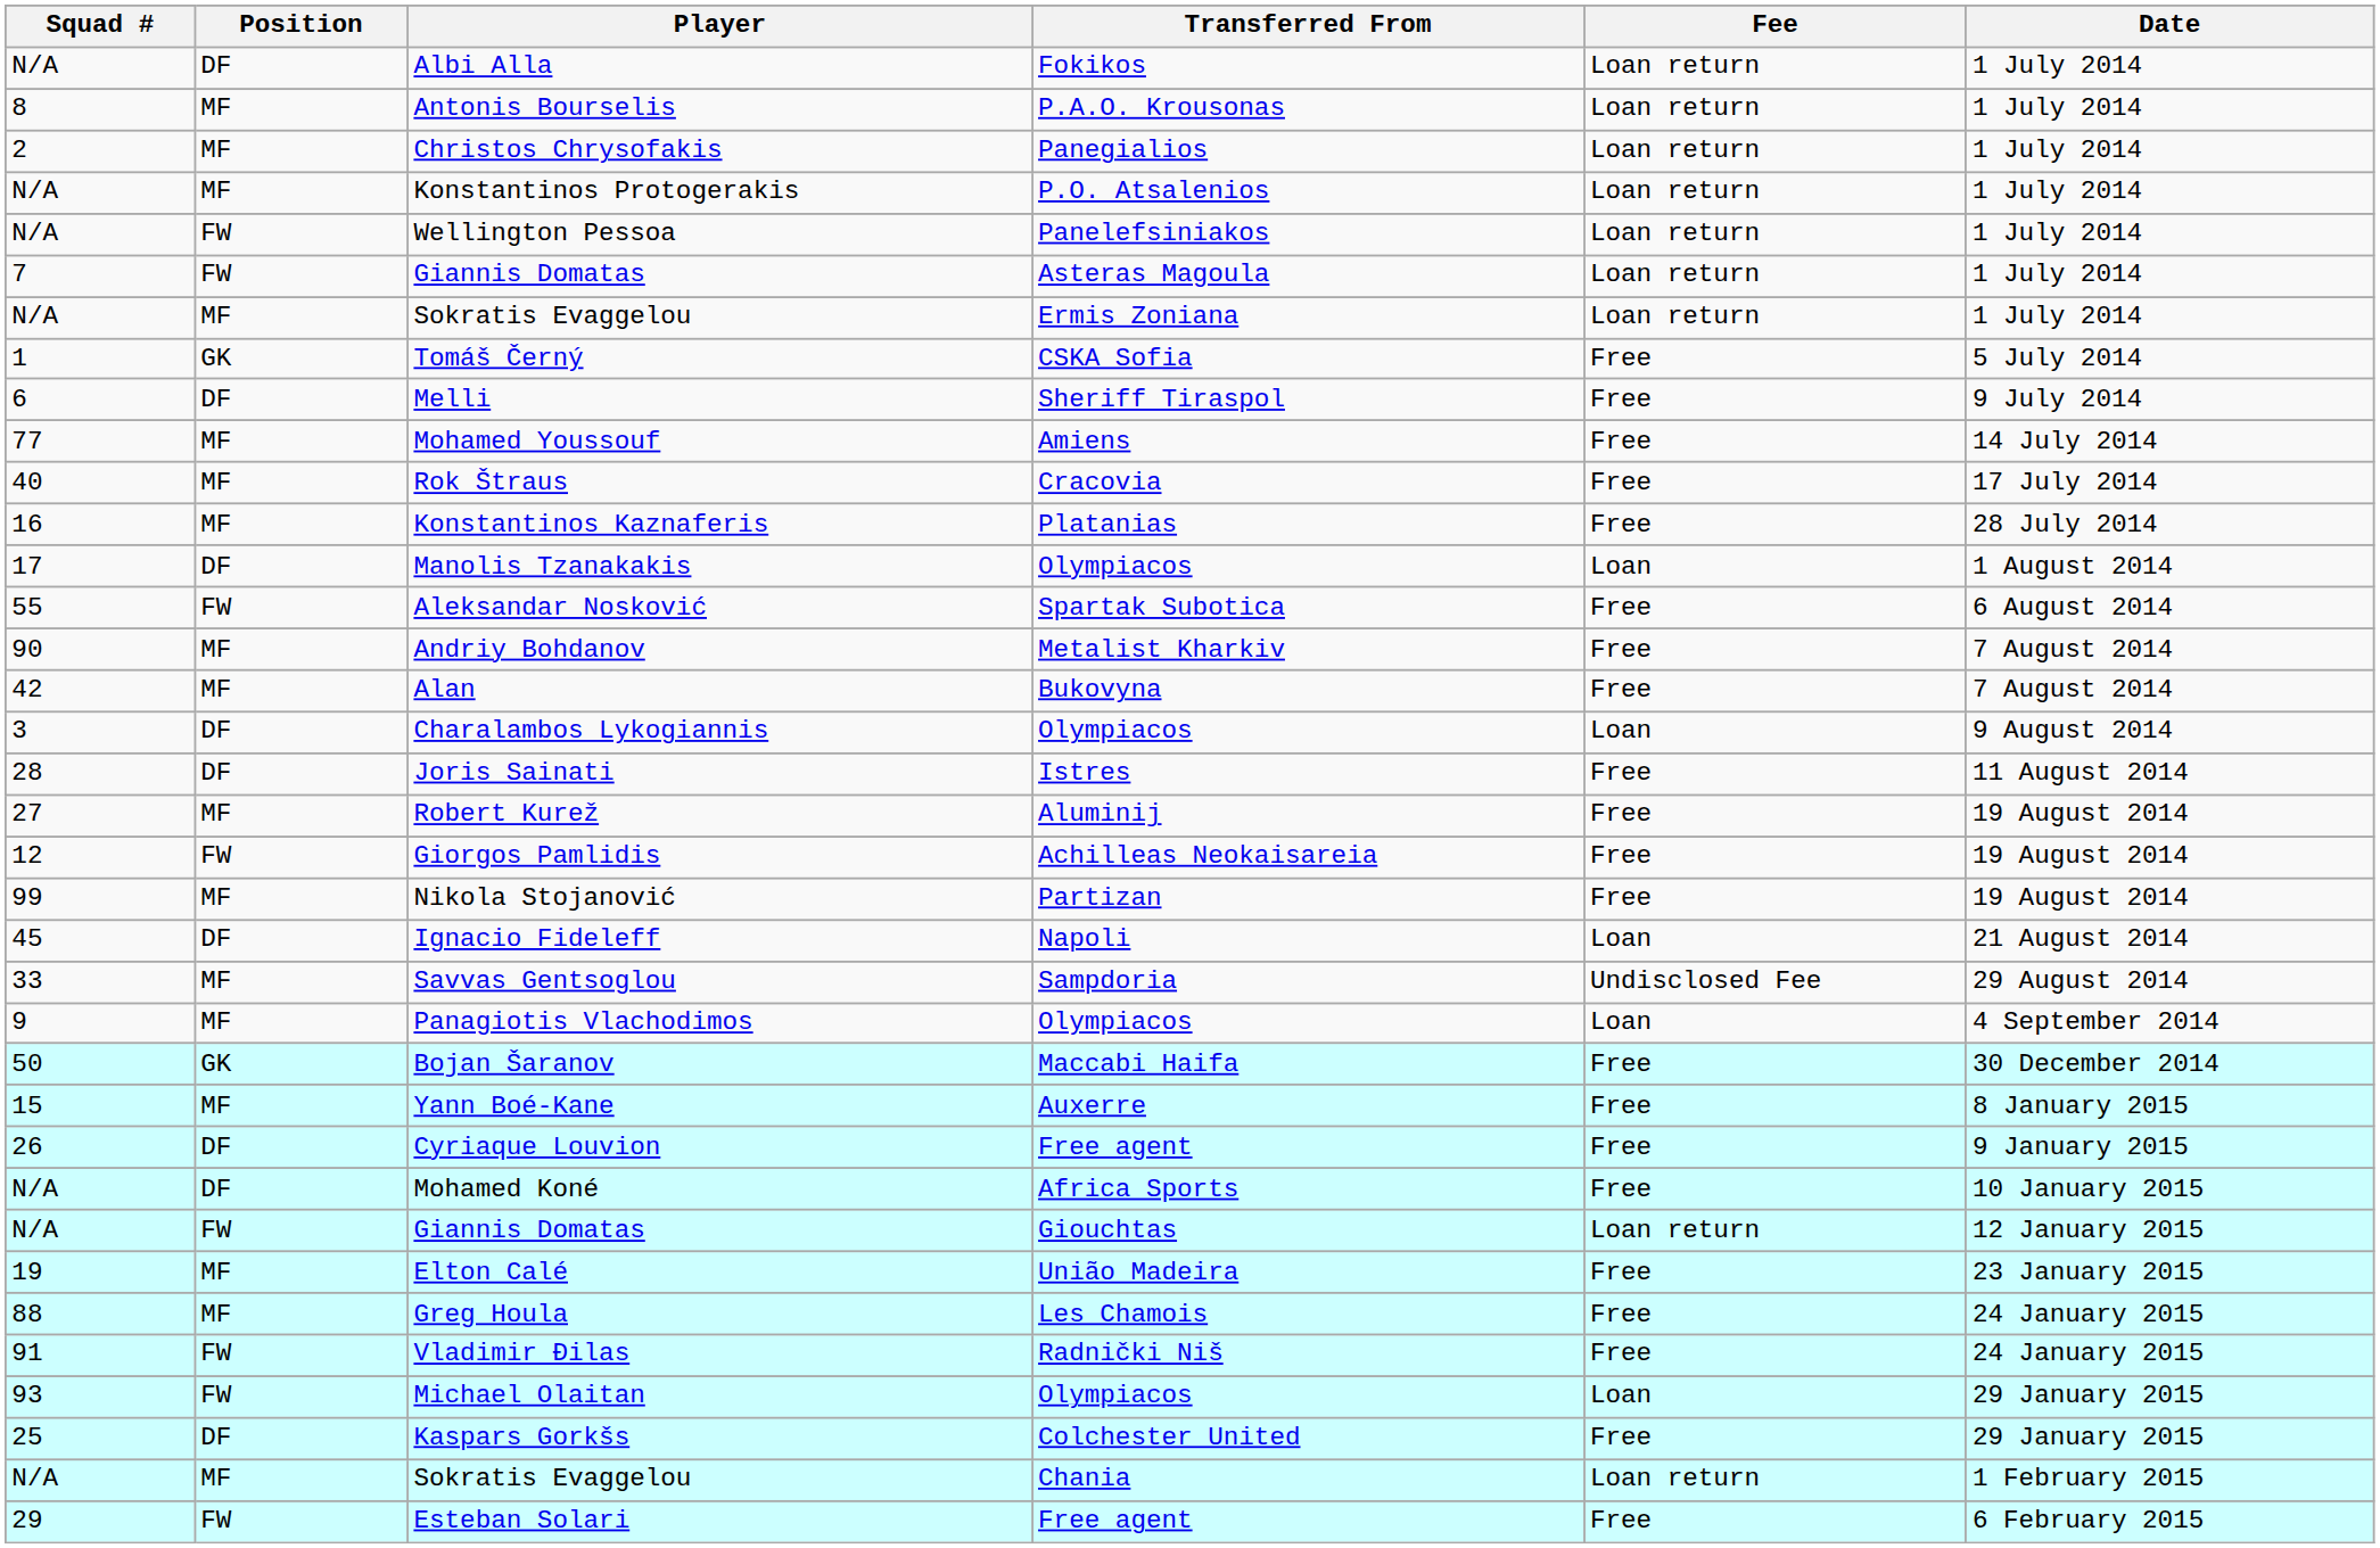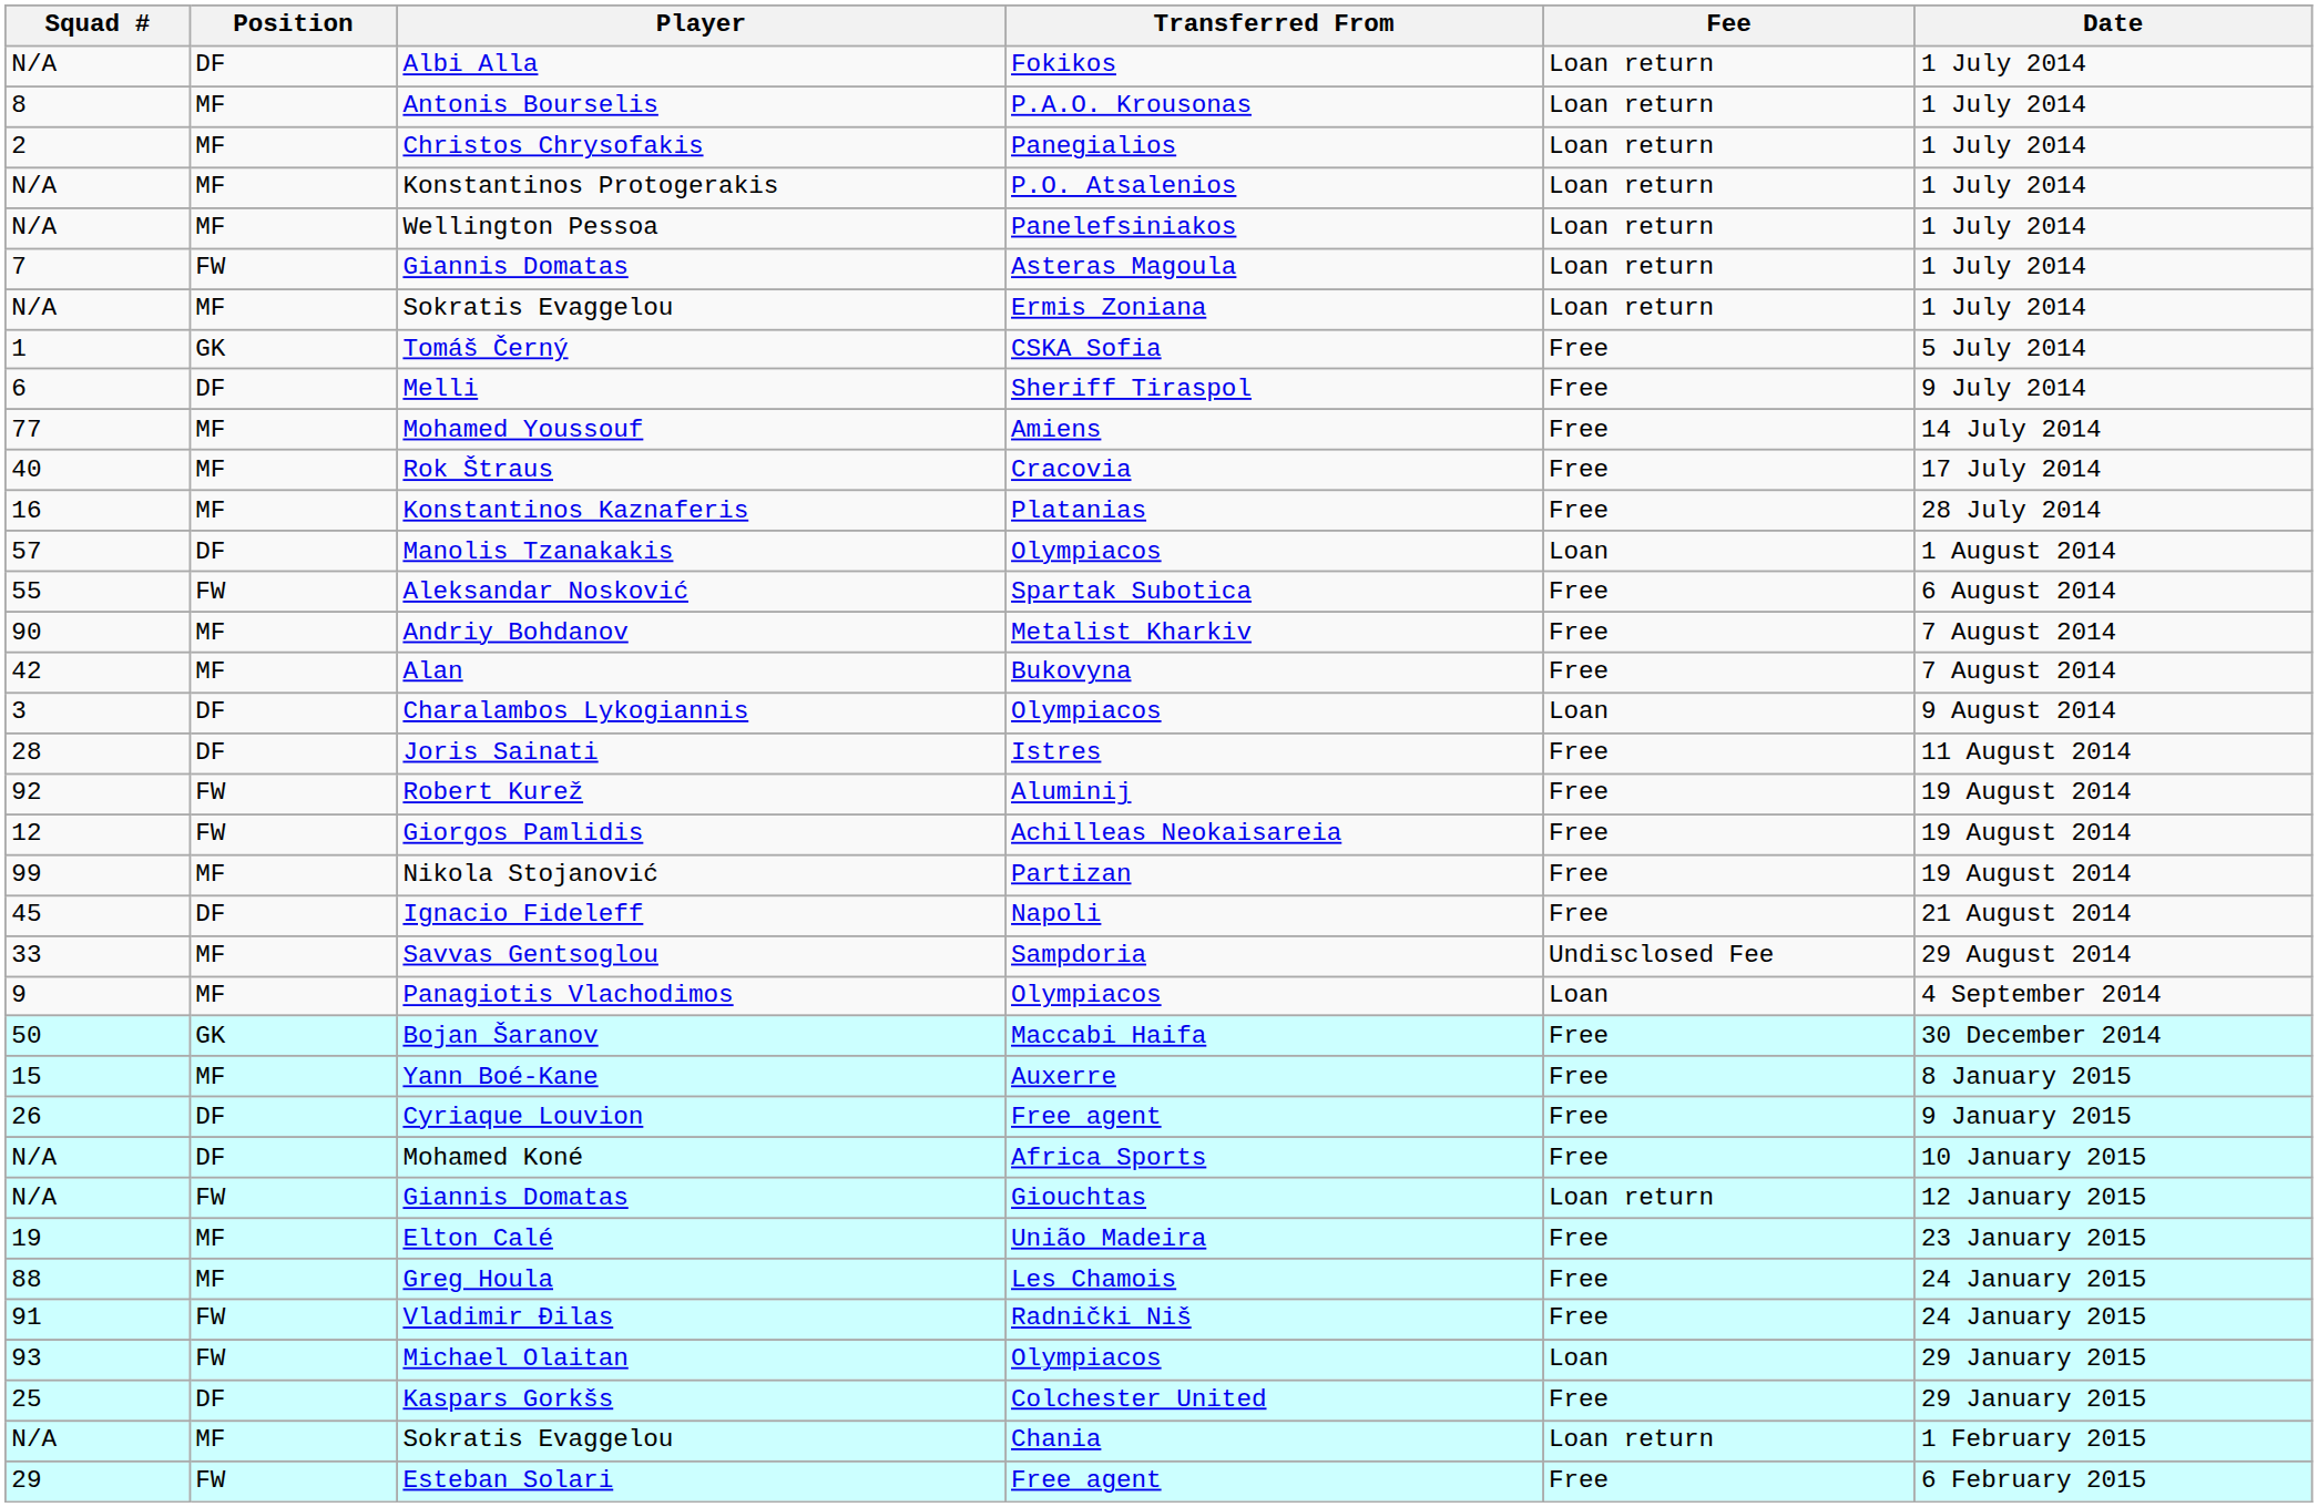Wellington Pessoa | Position: FW -> MF
Manolis Tzanakakis | Squad #: 17 -> 57
Robert Kurež | Squad #: 27 -> 92
Robert Kurež | Position: MF -> FW
Ignacio Fideleff | Fee: Loan -> Free
